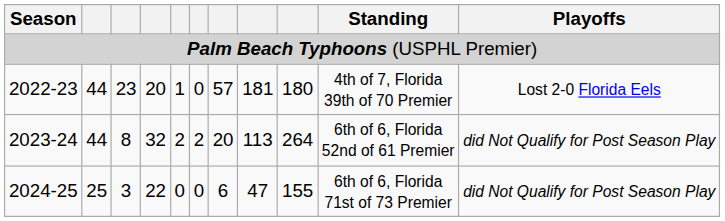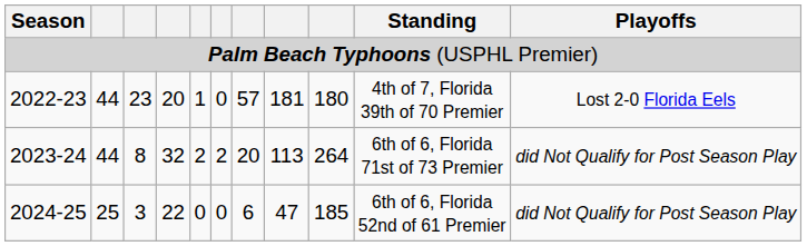2023-24 | Standing: 6th of 6, Florida 52nd of 61 Premier -> 6th of 6, Florida 71st of 73 Premier
2024-25 | column 9: 155 -> 185
2024-25 | Standing: 6th of 6, Florida 71st of 73 Premier -> 6th of 6, Florida 52nd of 61 Premier
